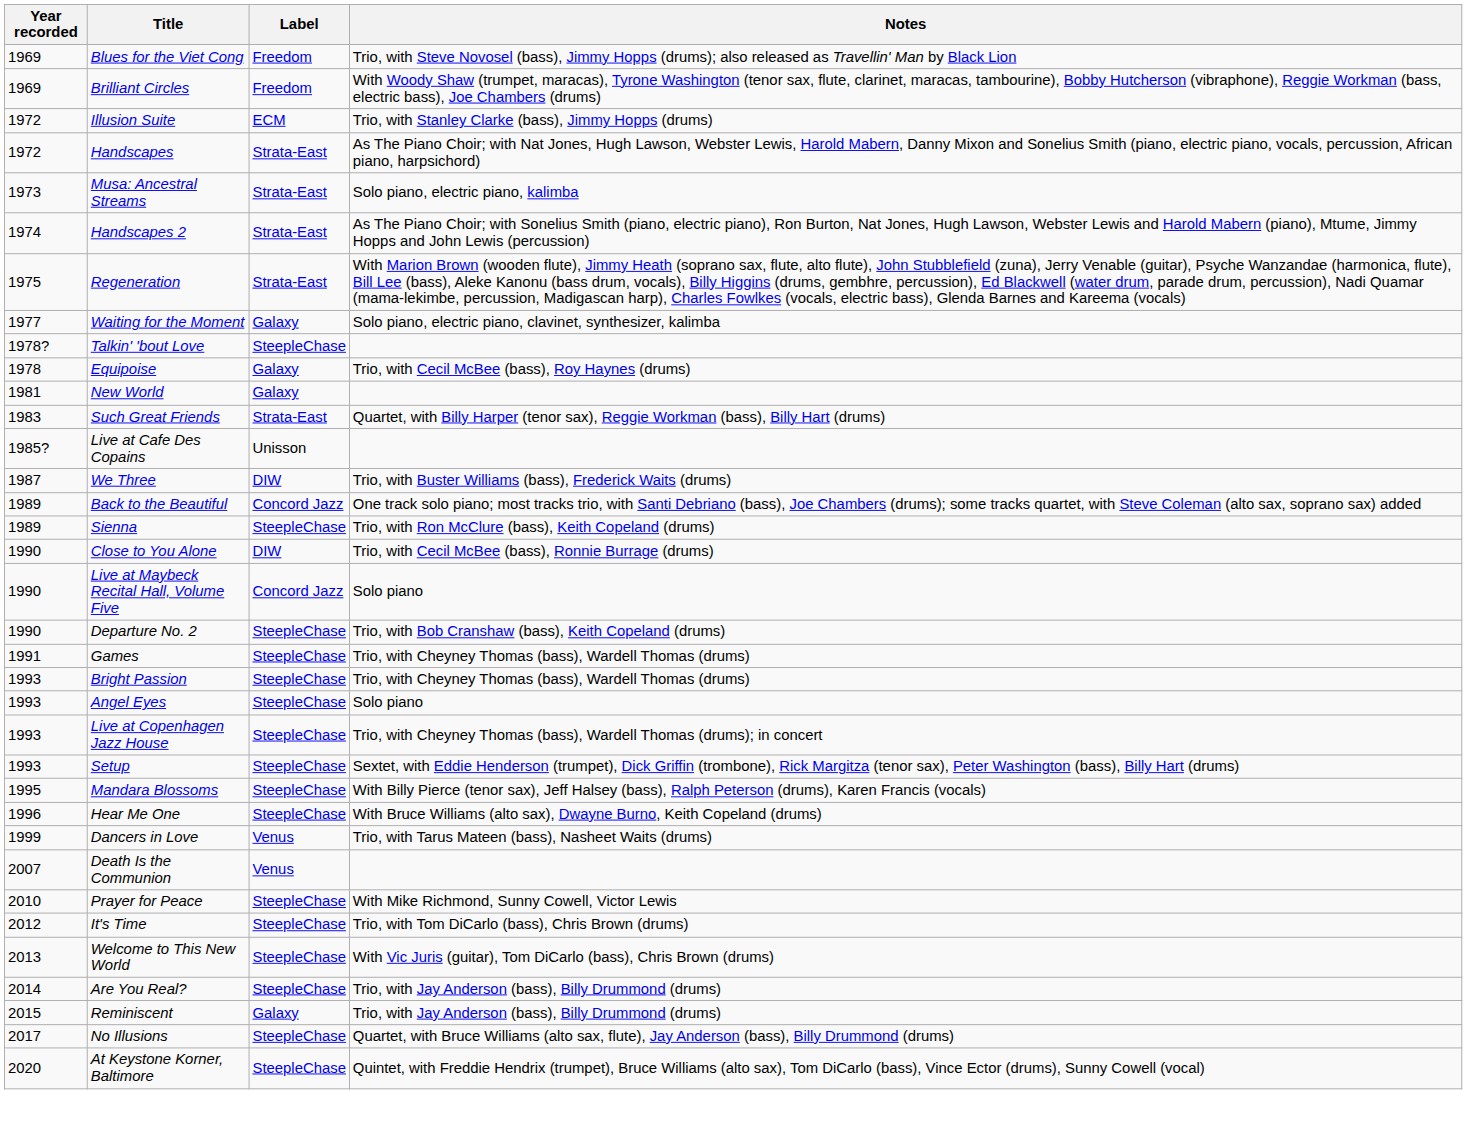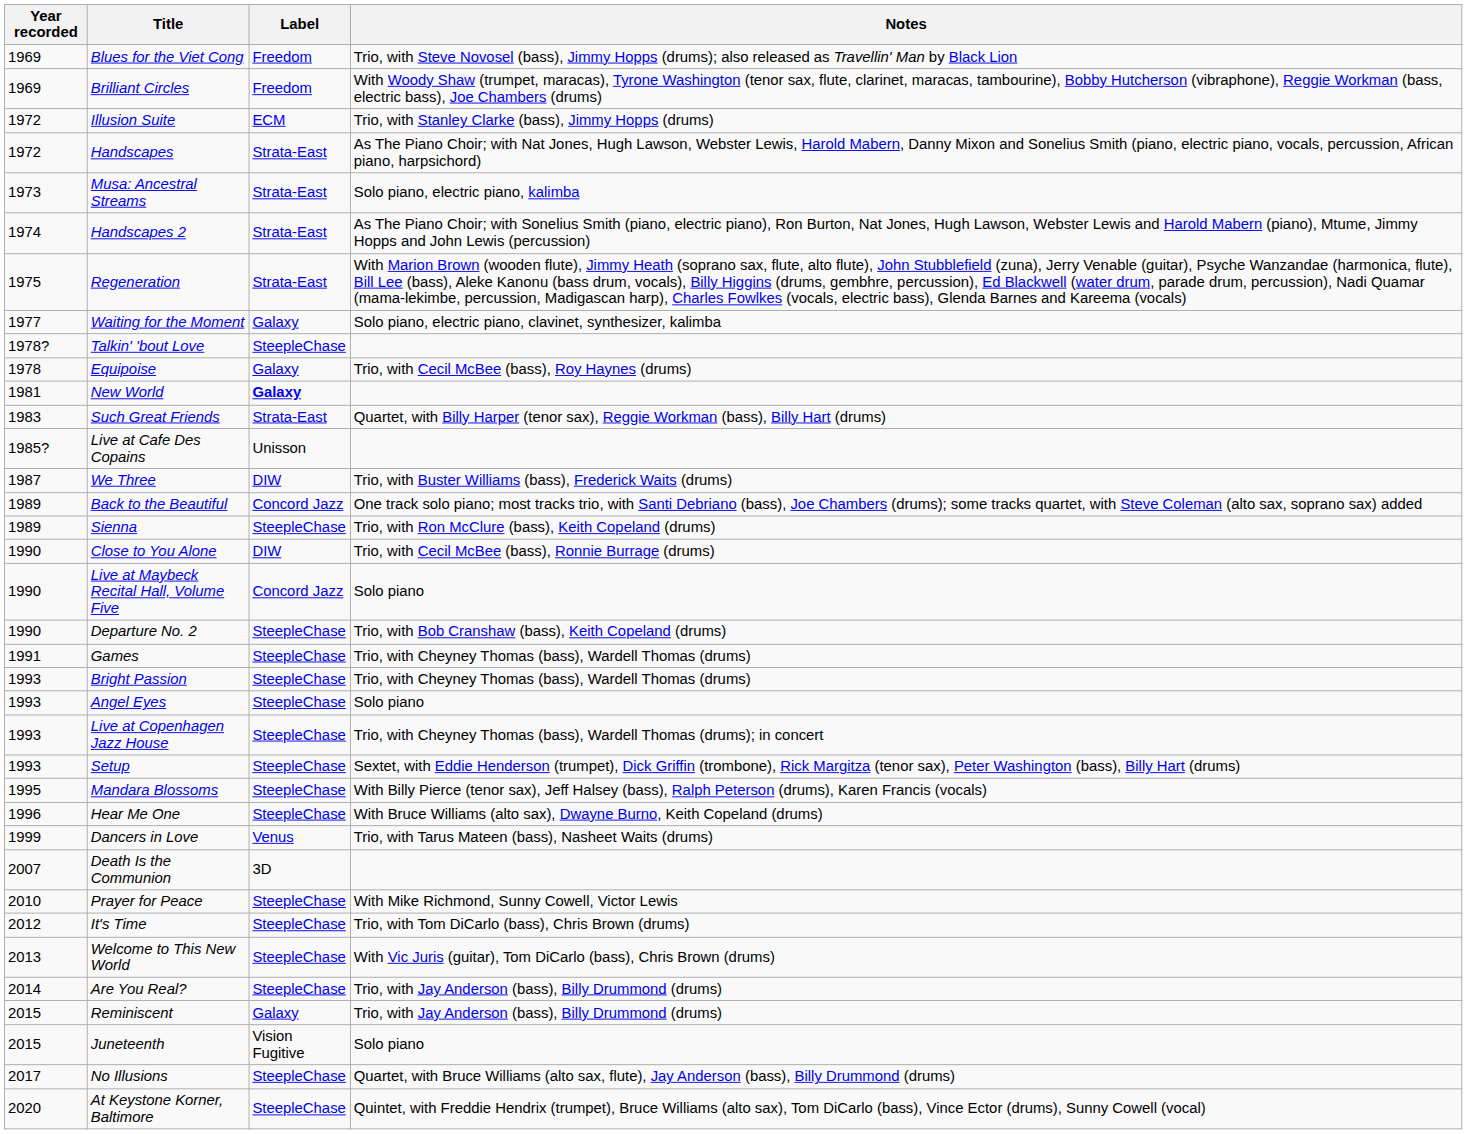New World | Label: normal -> bold
Death Is the Communion | Label: Venus -> 3D
+ row: 2015 | Juneteenth | Vision Fugitive | Solo piano
